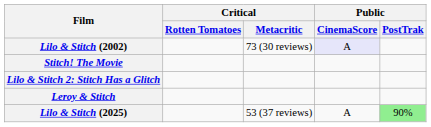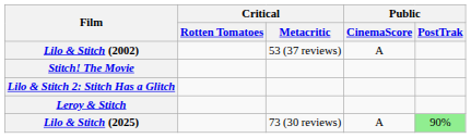Lilo & Stitch (2002) | Critical / Metacritic: 73 (30 reviews) -> 53 (37 reviews)
Lilo & Stitch (2002) | Public / CinemaScore: lavender background -> no background
Lilo & Stitch (2025) | Critical / Metacritic: 53 (37 reviews) -> 73 (30 reviews)
